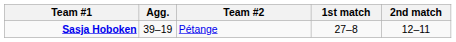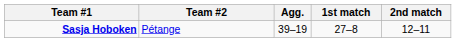columns swapped: Agg. <-> Team #2
